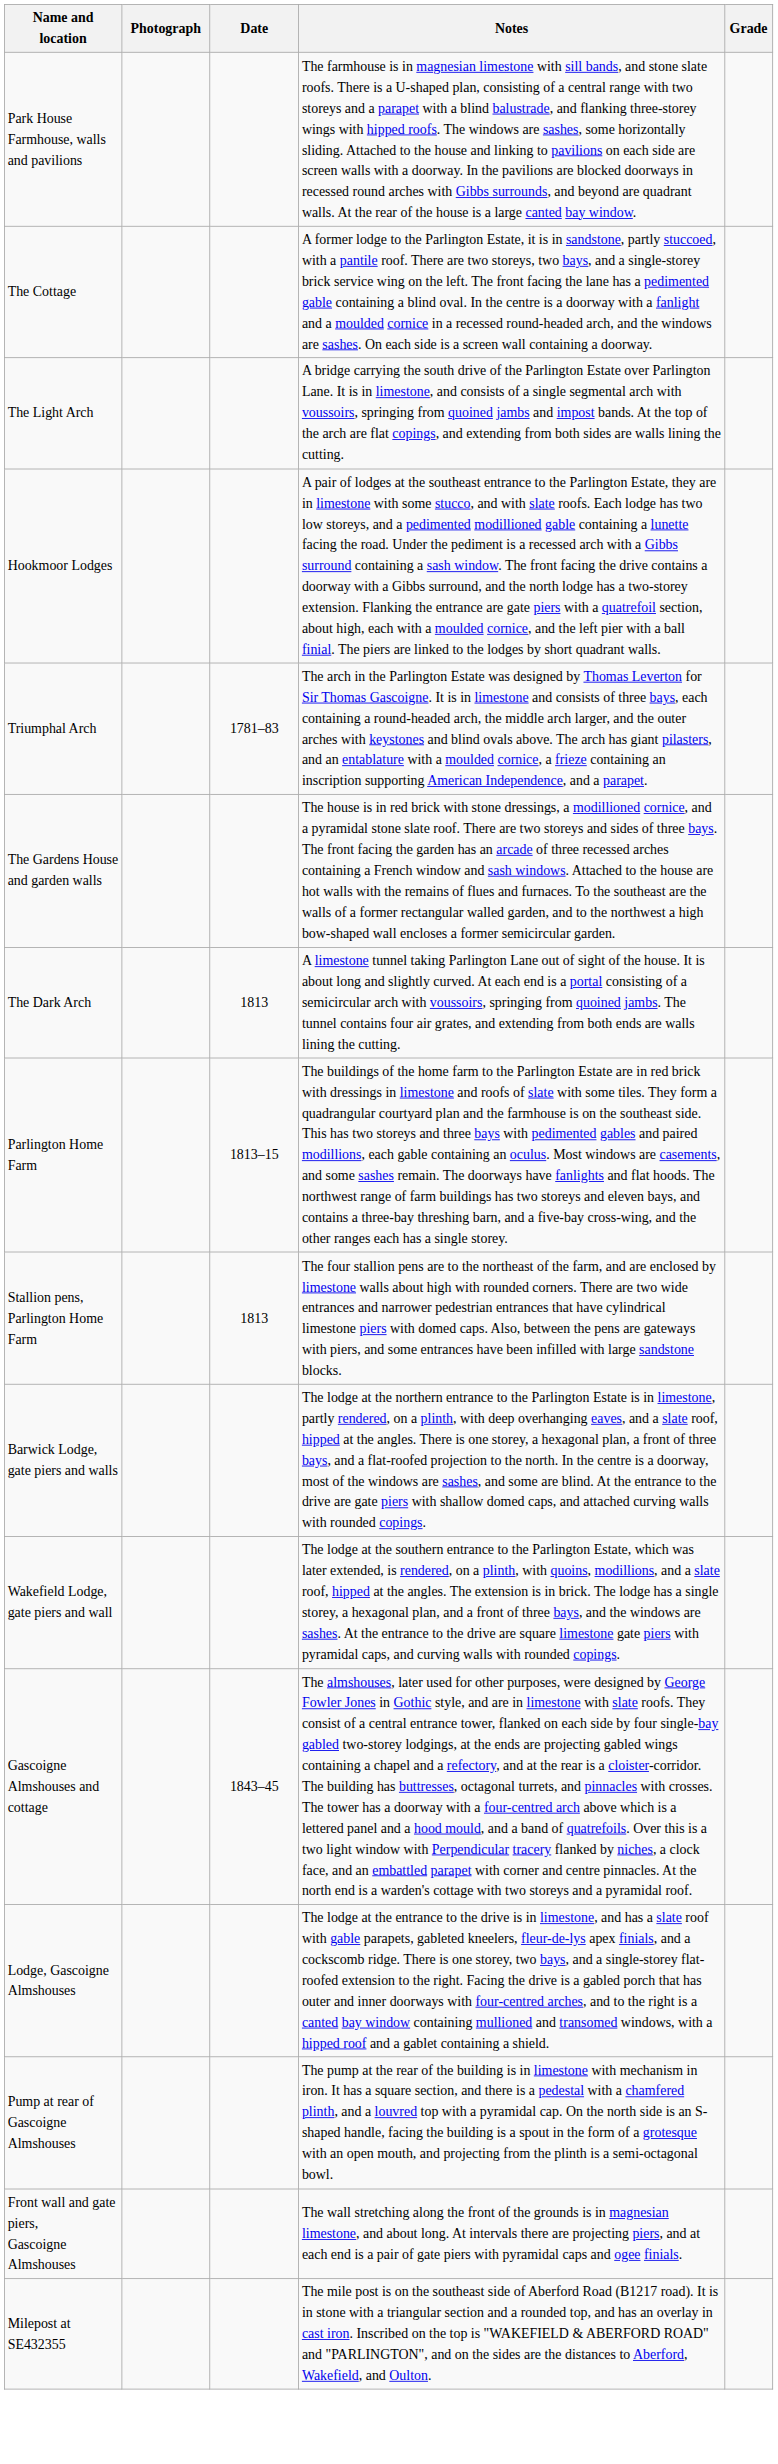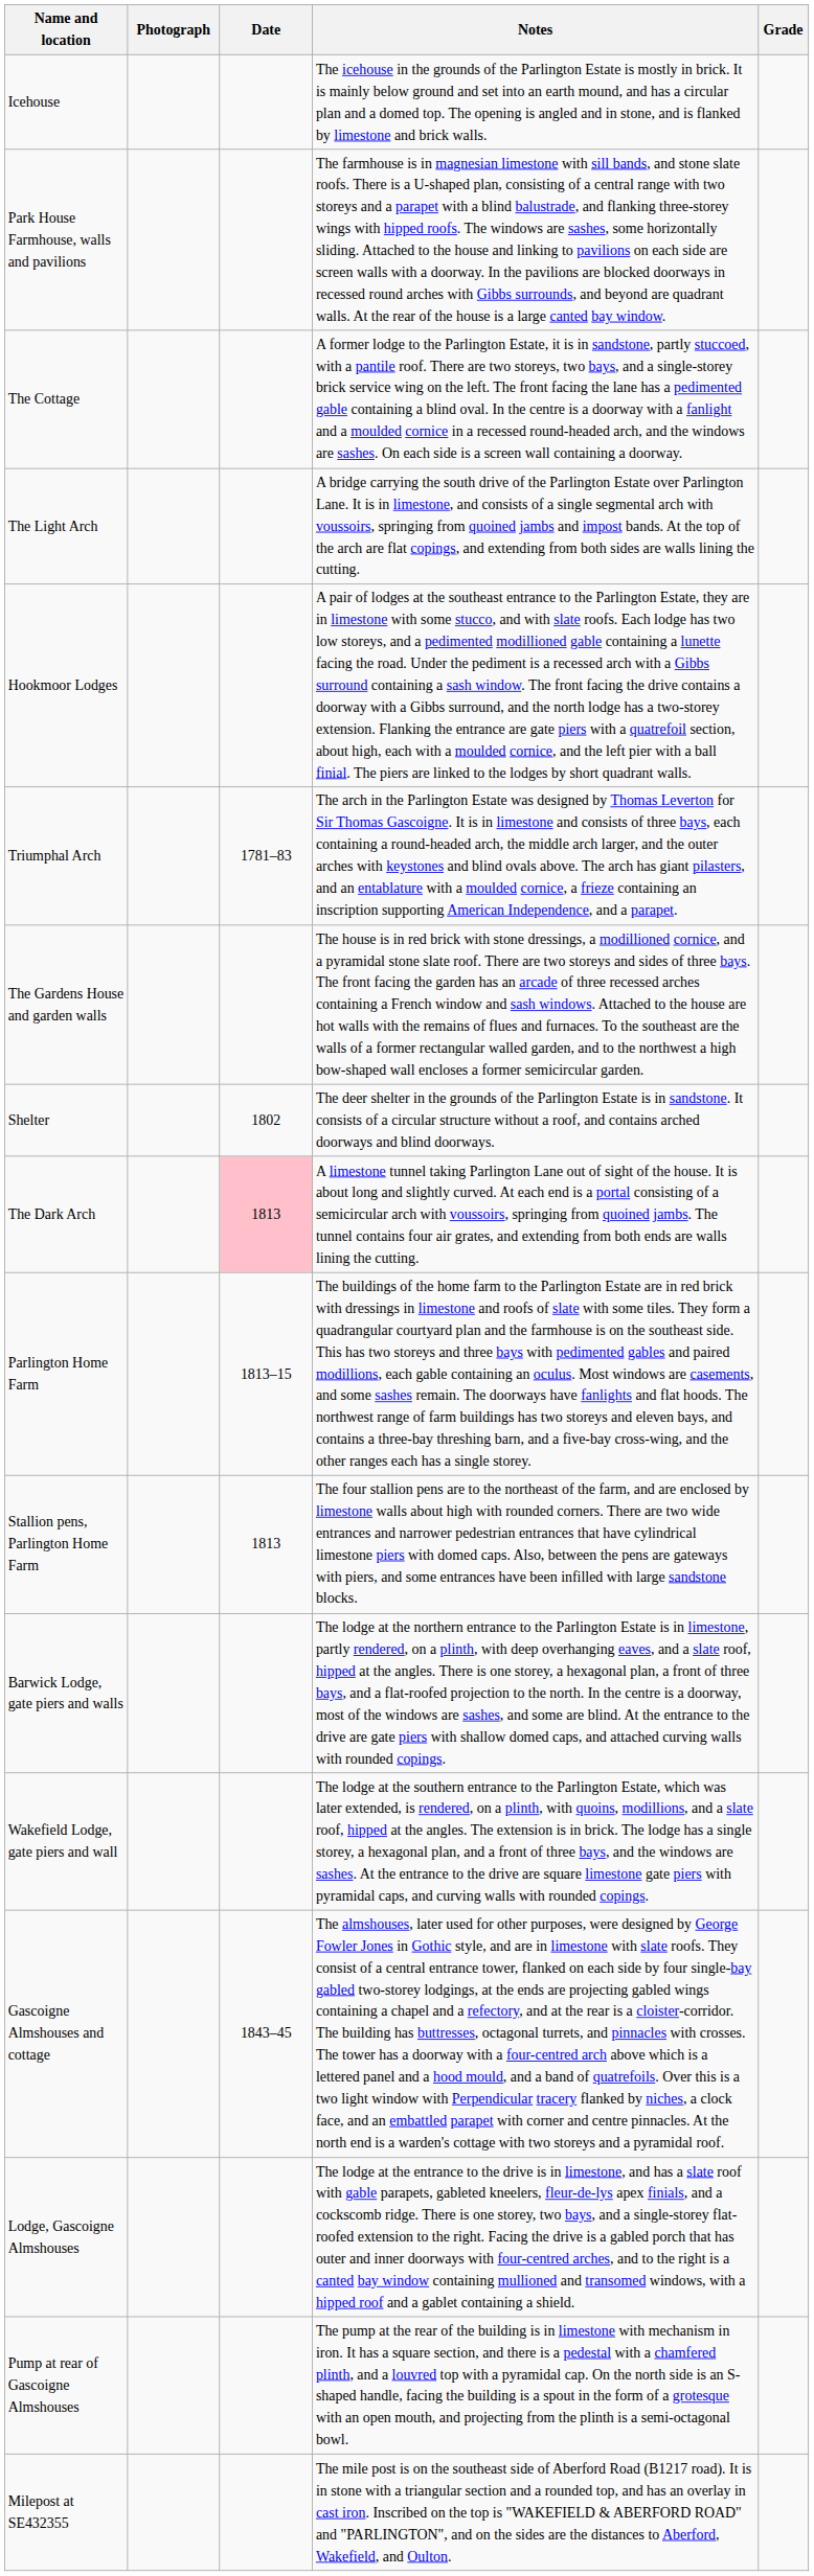+ row: Icehouse | The icehouse in the grounds of the Parlington Estate is mostly in brick. It is mainly below ground and set into an earth mound, and has a circular plan and a domed top. The opening is angled and in stone, and is flanked by limestone and brick walls.
+ row: Shelter | 1802 | The deer shelter in the grounds of the Parlington Estate is in sandstone. It consists of a circular structure without a roof, and contains arched doorways and blind doorways.
The Dark Arch | Date: no background -> pink background
- row: Front wall and gate piers, Gascoigne Almshouses | The wall stretching along the front of the grounds is in magnesian limestone, and about long. At intervals there are projecting piers, and at each end is a pair of gate piers with pyramidal caps and ogee finials.
